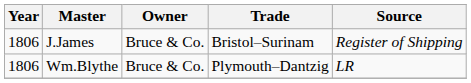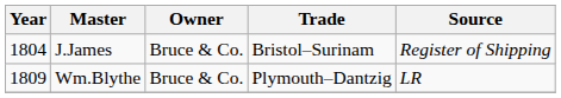J.James | Year: 1806 -> 1804
Wm.Blythe | Year: 1806 -> 1809
